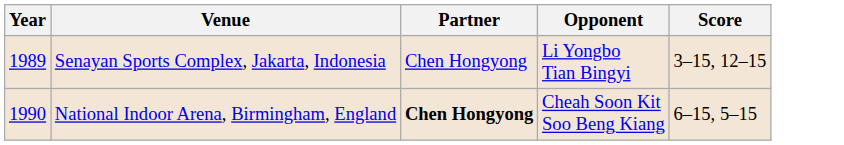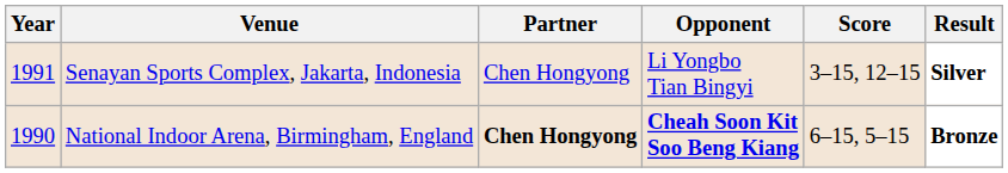+ column: Result | Silver | Bronze
Senayan Sports Complex, Jakarta, Indonesia | Year: 1989 -> 1991
National Indoor Arena, Birmingham, England | Opponent: normal -> bold
